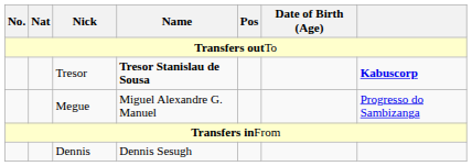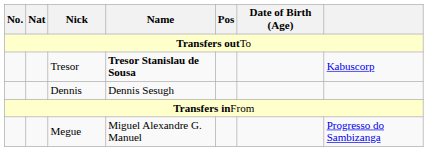Tresor | column 7: bold -> normal
rows swapped: Dennis <-> Megue
